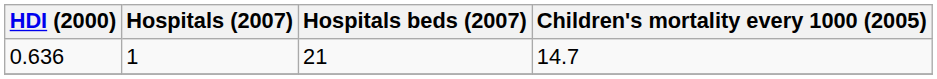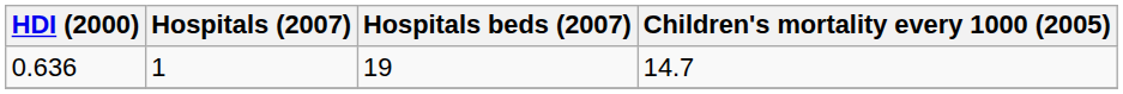0.636 | Hospitals beds (2007): 21 -> 19
